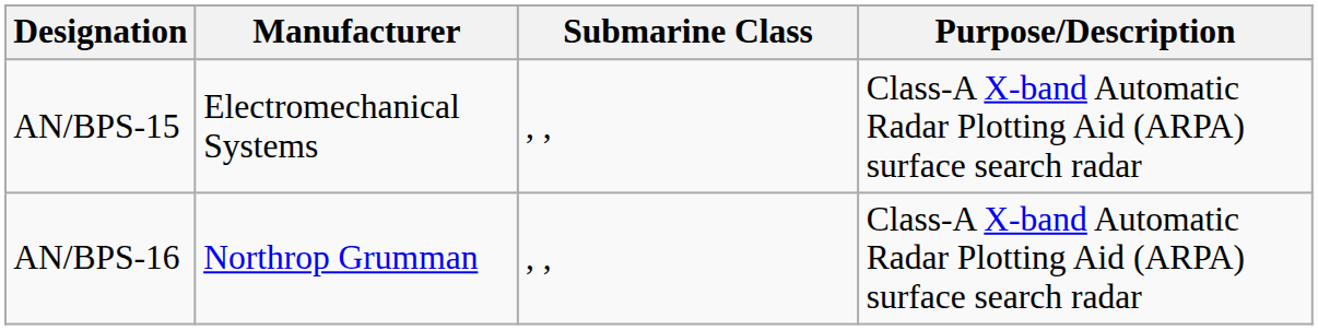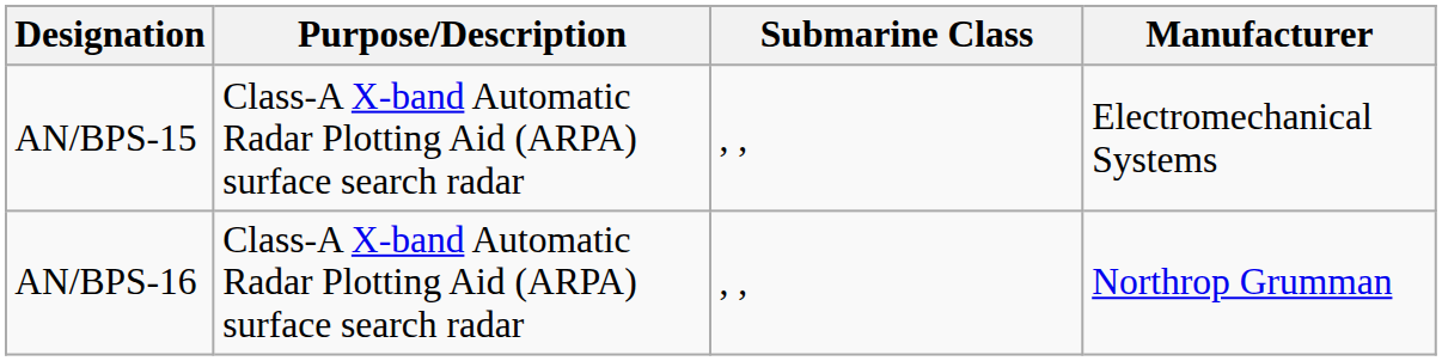columns swapped: Purpose/Description <-> Manufacturer
